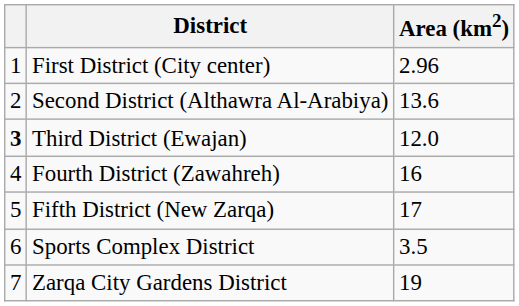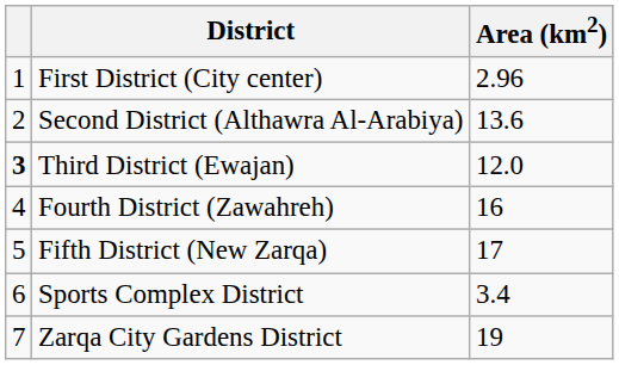Sports Complex District | Area (km2): 3.5 -> 3.4
